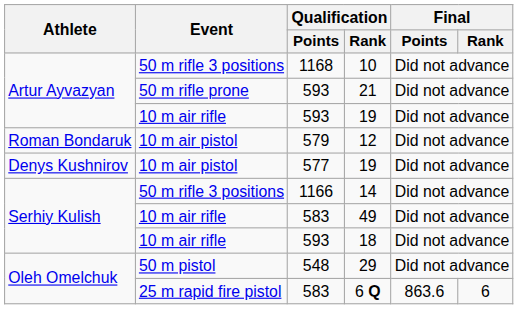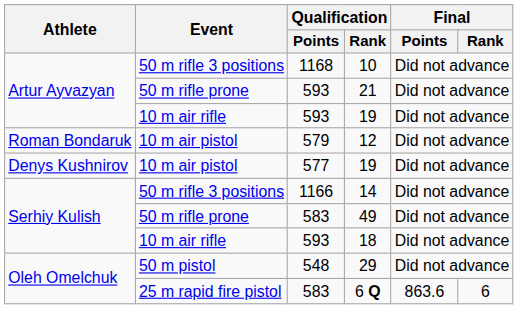49 | Event: 10 m air rifle -> 50 m rifle prone
